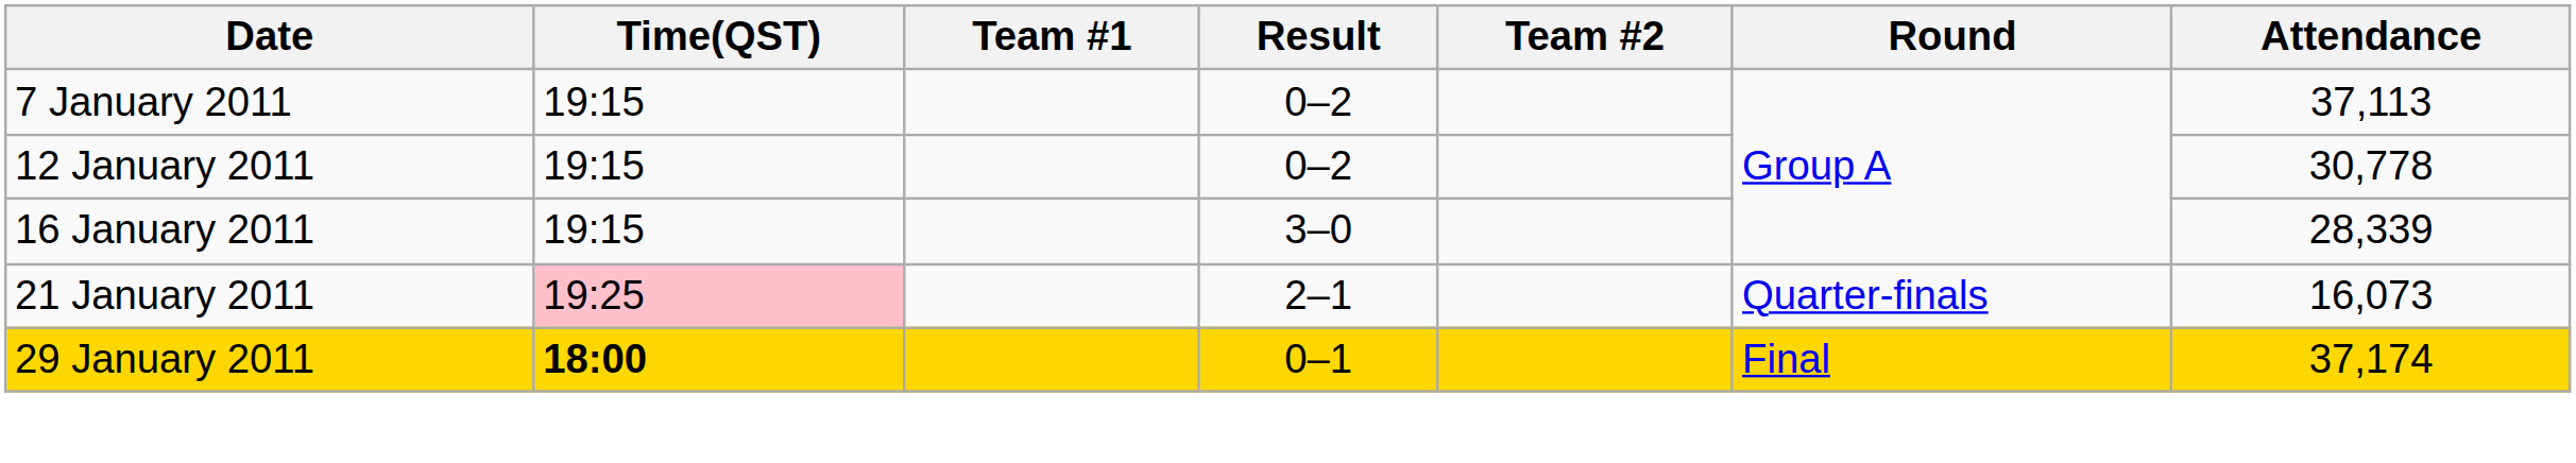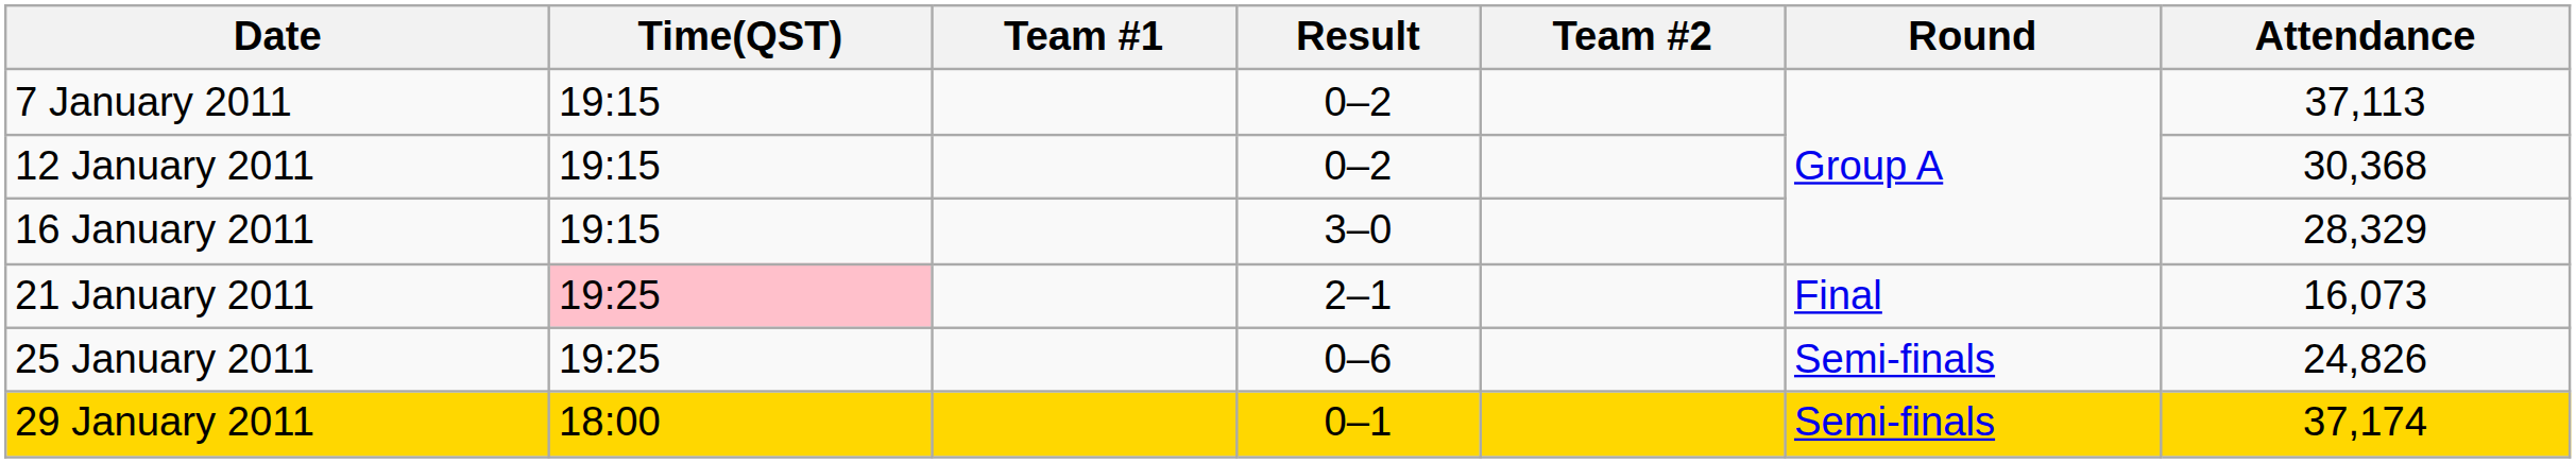12 January 2011 | Attendance: 30,778 -> 30,368
16 January 2011 | Attendance: 28,339 -> 28,329
21 January 2011 | Round: Quarter-finals -> Final
+ row: 25 January 2011 | 19:25 | 0–6 | Semi-finals | 24,826
29 January 2011 | Time(QST): bold -> normal
29 January 2011 | Round: Final -> Semi-finals
